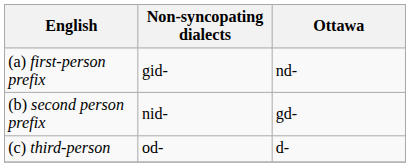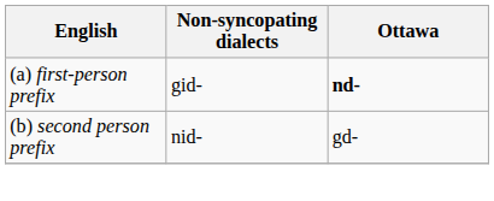(a) first-person prefix | Ottawa: normal -> bold
- row: (c) third-person | od- | d-
